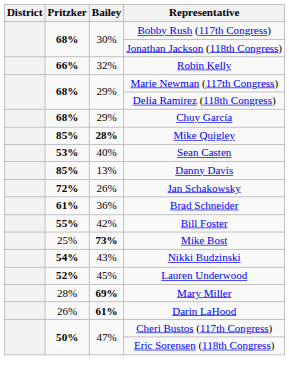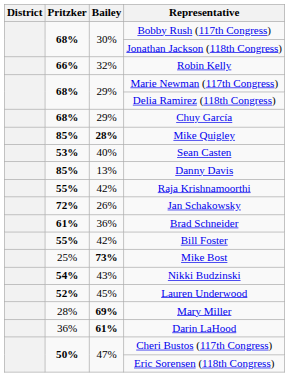+ row: 55% | 42% | Raja Krishnamoorthi
Darin LaHood | Pritzker: 26% -> 36%
